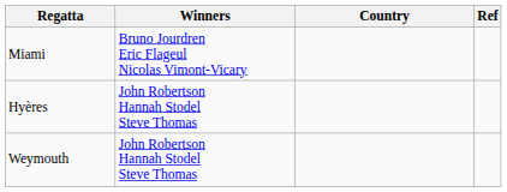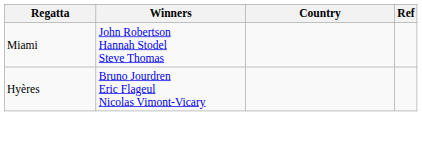Miami | Winners: Bruno Jourdren Eric Flageul Nicolas Vimont-Vicary -> John Robertson Hannah Stodel Steve Thomas
Hyères | Winners: John Robertson Hannah Stodel Steve Thomas -> Bruno Jourdren Eric Flageul Nicolas Vimont-Vicary
- row: Weymouth | John Robertson Hannah Stodel Steve Thomas
